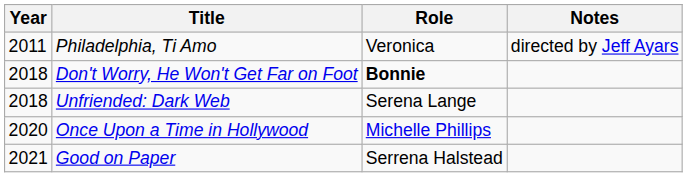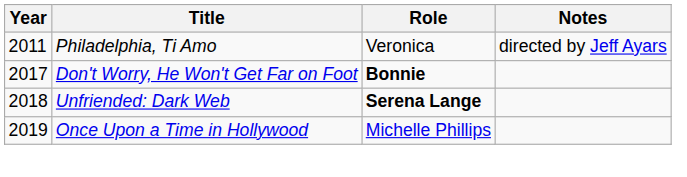Don't Worry, He Won't Get Far on Foot | Year: 2018 -> 2017
Unfriended: Dark Web | Role: normal -> bold
Once Upon a Time in Hollywood | Year: 2020 -> 2019
- row: 2021 | Good on Paper | Serrena Halstead
